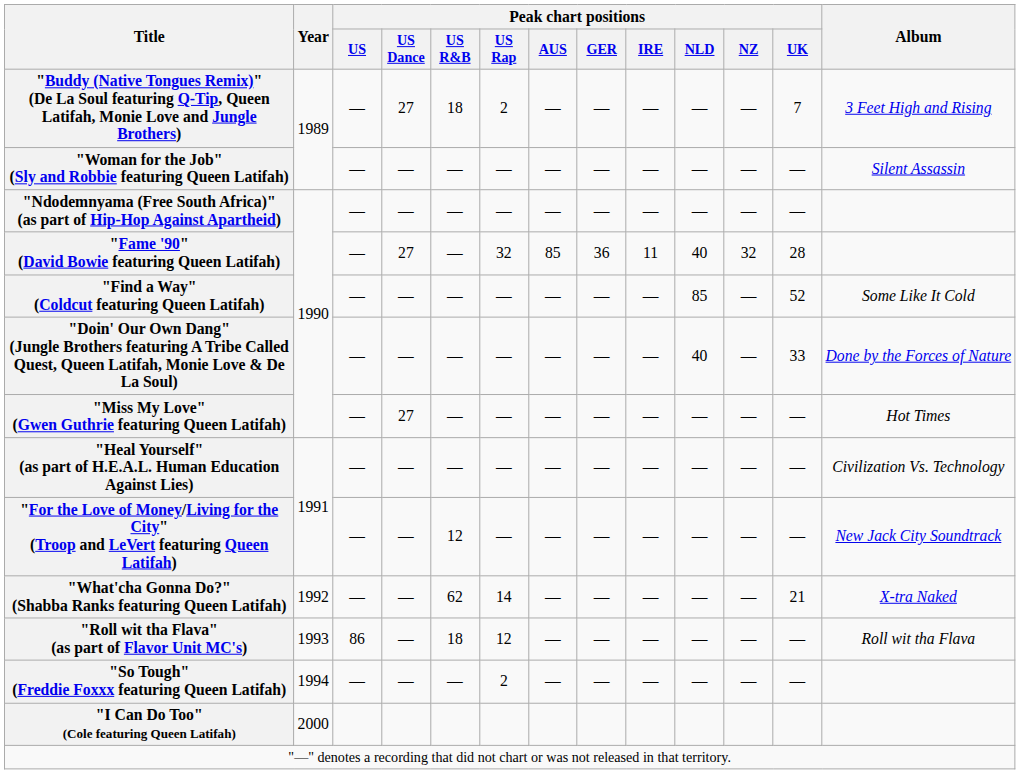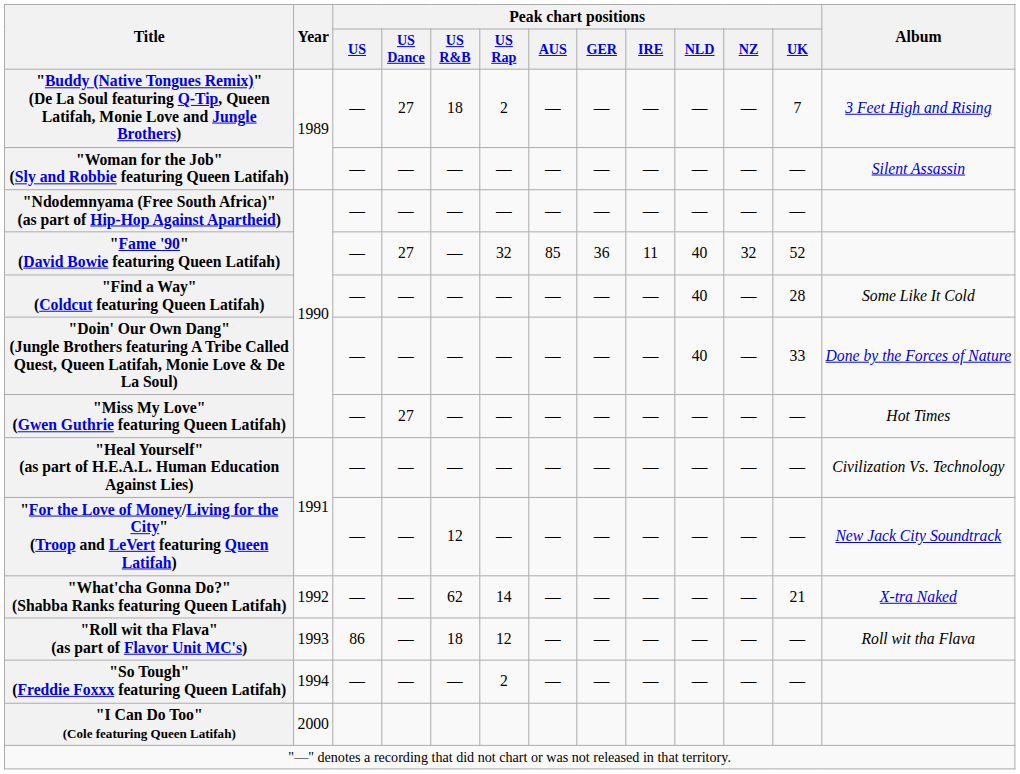"Fame '90" (David Bowie featuring Queen Latifah) | Peak chart positions / UK: 28 -> 52
"Find a Way" (Coldcut featuring Queen Latifah) | Peak chart positions / NLD: 85 -> 40
"Find a Way" (Coldcut featuring Queen Latifah) | Peak chart positions / UK: 52 -> 28
